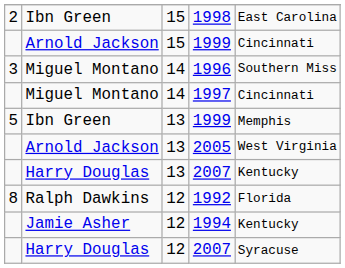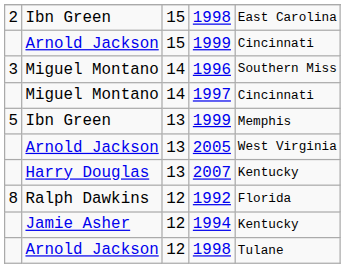+ row: Arnold Jackson | 12 | 1998 | Tulane
- row: Harry Douglas | 12 | 2007 | Syracuse
